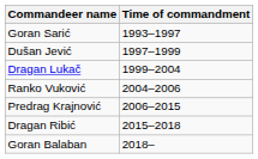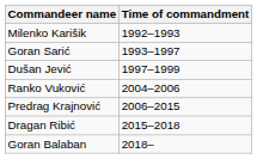+ row: Milenko Karišik | 1992–1993
- row: Dragan Lukač | 1999–2004
